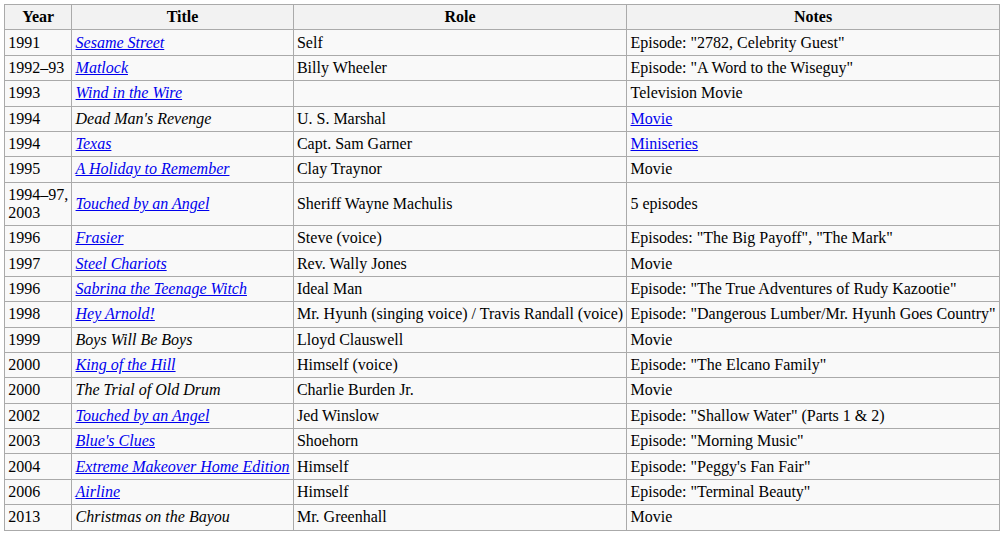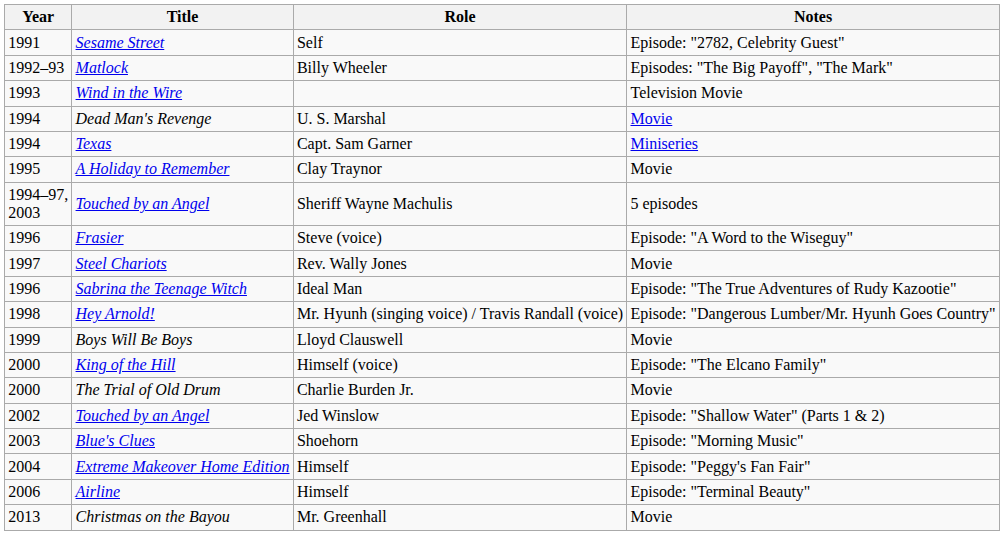Matlock | Notes: Episode: "A Word to the Wiseguy" -> Episodes: "The Big Payoff", "The Mark"
Frasier | Notes: Episodes: "The Big Payoff", "The Mark" -> Episode: "A Word to the Wiseguy"
